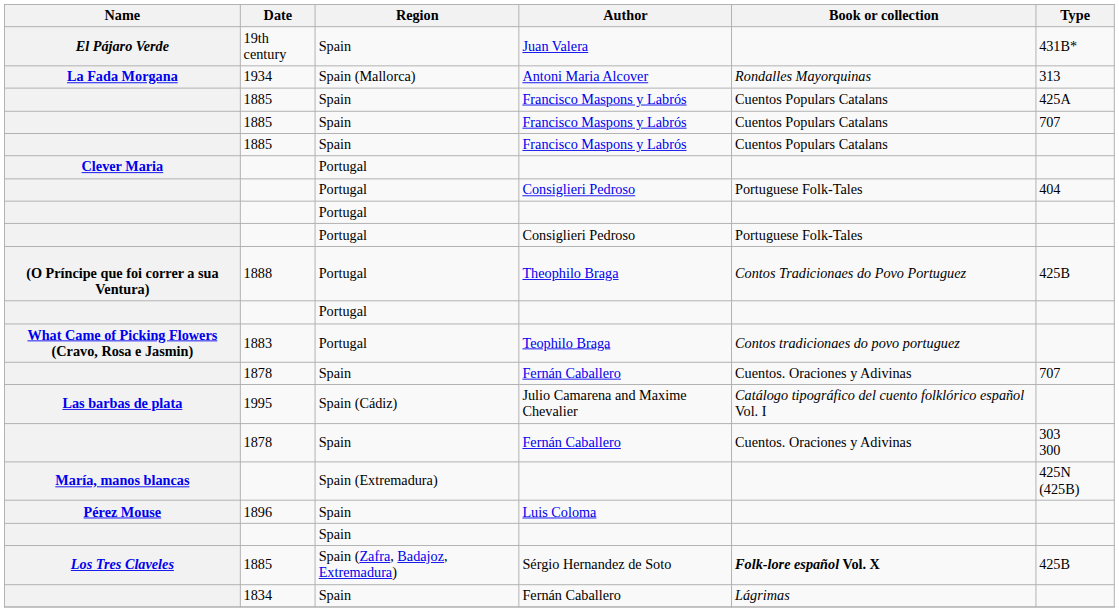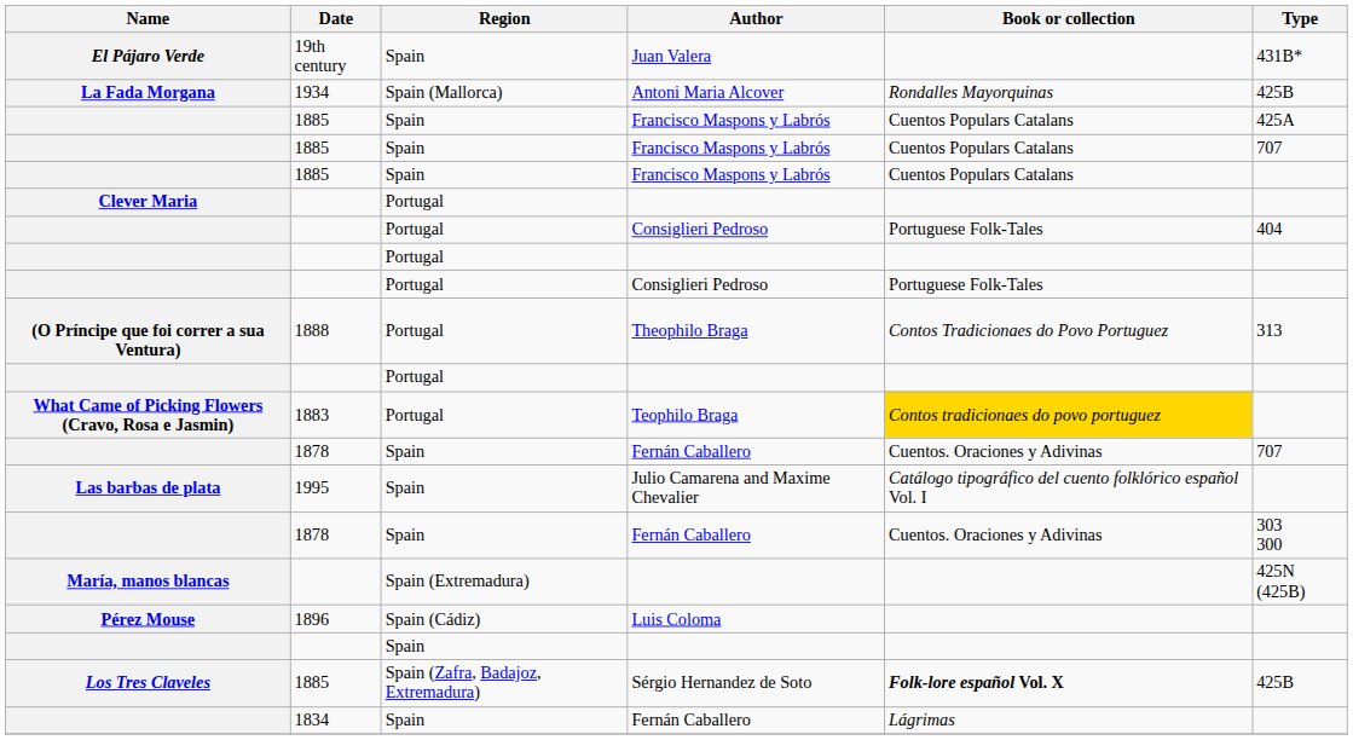Antoni Maria Alcover | Type: 313 -> 425B
Theophilo Braga | Type: 425B -> 313
Teophilo Braga | Book or collection: no background -> gold background
Julio Camarena and Maxime Chevalier | Region: Spain (Cádiz) -> Spain
Luis Coloma | Region: Spain -> Spain (Cádiz)
